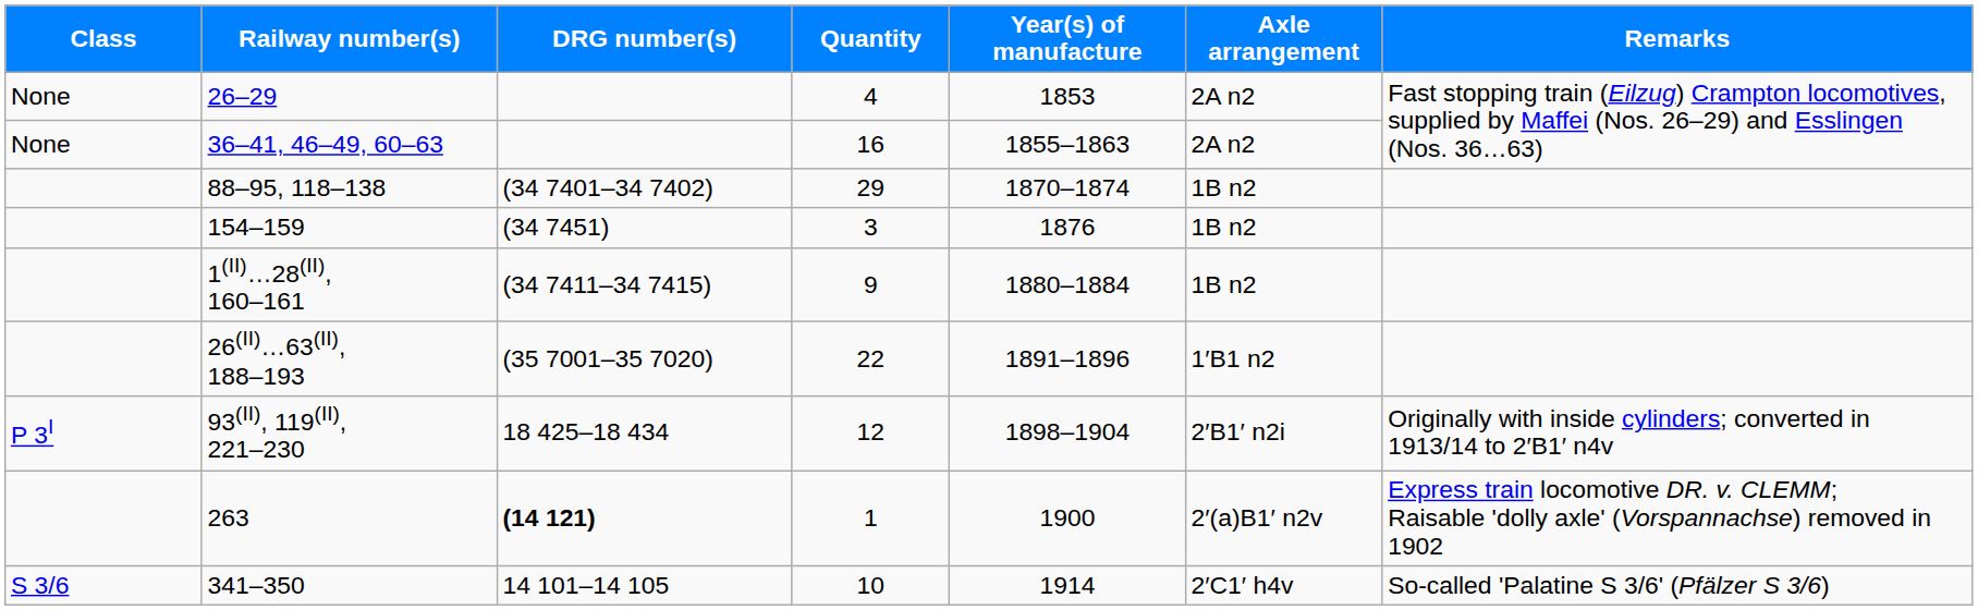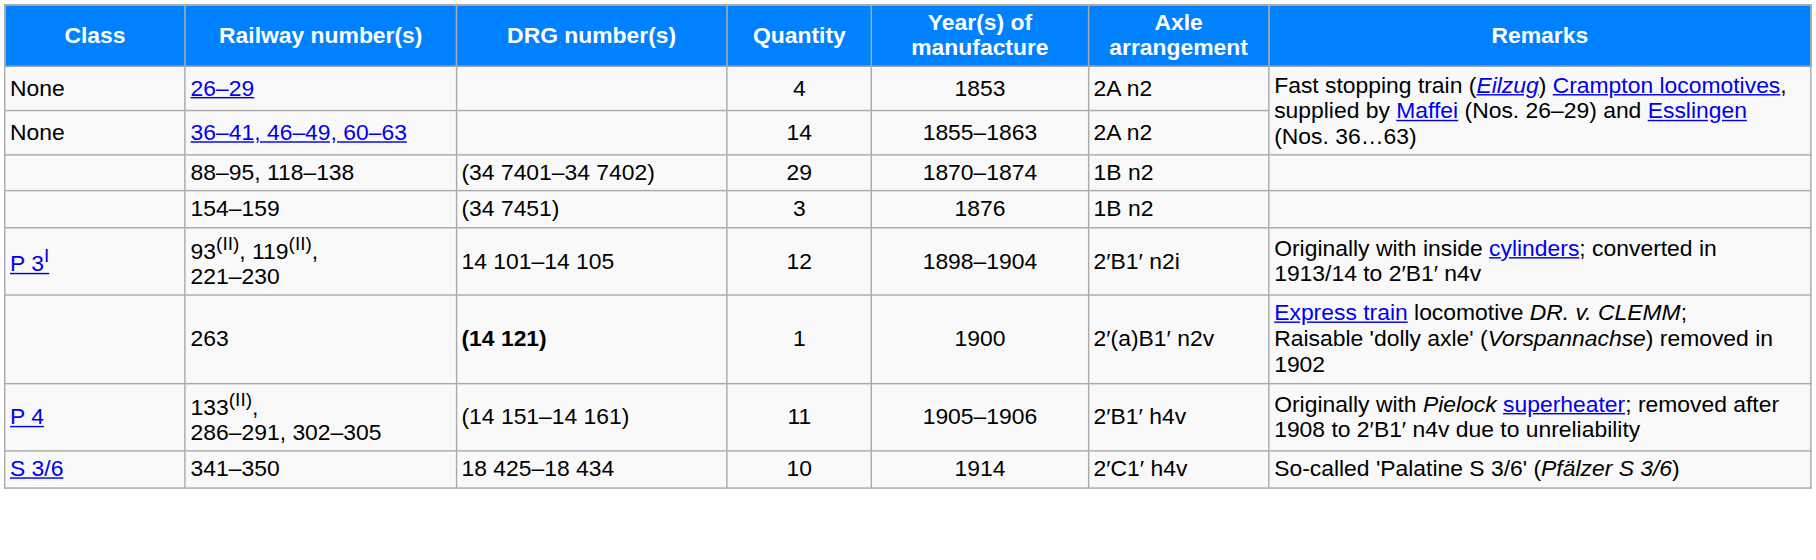36–41, 46–49, 60–63 | Quantity: 16 -> 14
- row: 1(II)…28(II), 160–161 | (34 7411–34 7415) | 9 | 1880–1884 | 1B n2
- row: 26(II)…63(II), 188–193 | (35 7001–35 7020) | 22 | 1891–1896 | 1′B1 n2
93(II), 119(II), 221–230 | DRG number(s): 18 425–18 434 -> 14 101–14 105
+ row: P 4 | 133(II), 286–291, 302–305 | (14 151–14 161) | 11 | 1905–1906 | 2′B1′ h4v | Originally with Pielock superheater; removed after 1908 to 2′B1′ n4v due to unreliability
341–350 | DRG number(s): 14 101–14 105 -> 18 425–18 434
